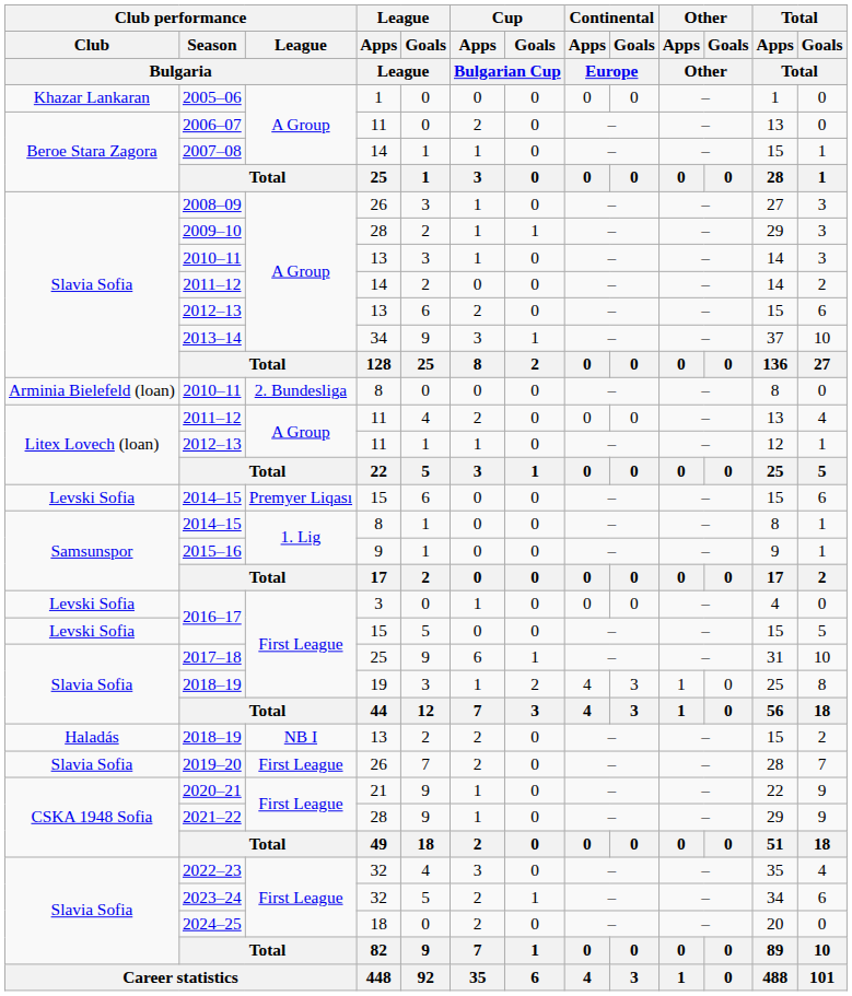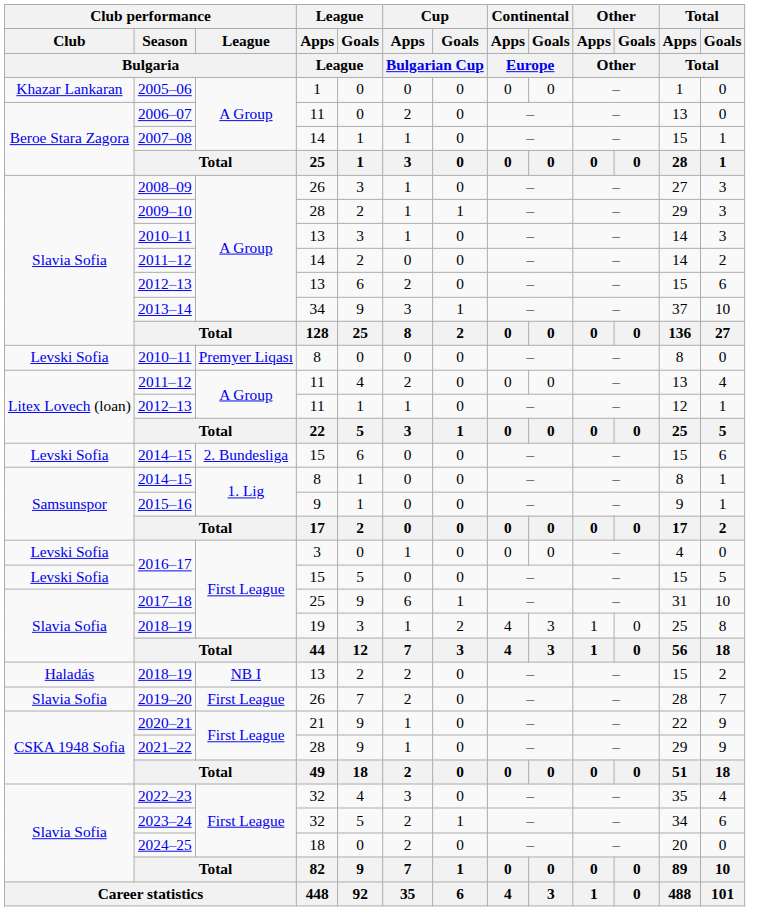2010–11 / 8 | Club performance / Club / Bulgaria: Arminia Bielefeld (loan) -> Levski Sofia
2010–11 / 8 | Club performance / League / Bulgaria: 2. Bundesliga -> Premyer Liqası
2014–15 / 15 | Club performance / League / Bulgaria: Premyer Liqası -> 2. Bundesliga
